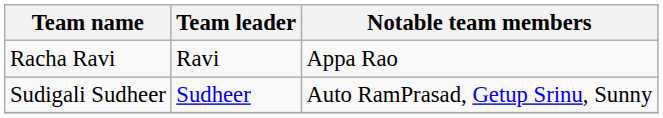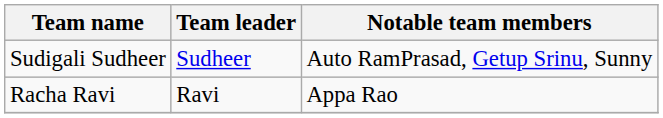rows swapped: Sudigali Sudheer <-> Racha Ravi
